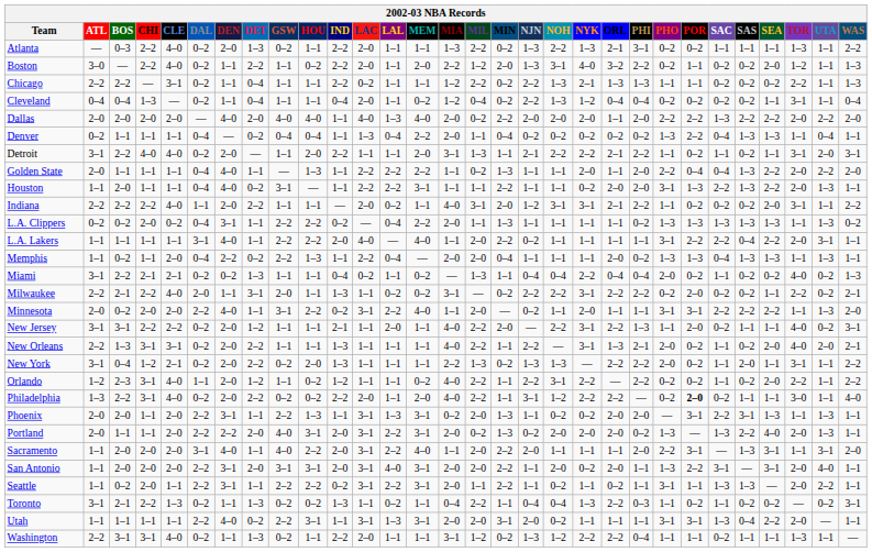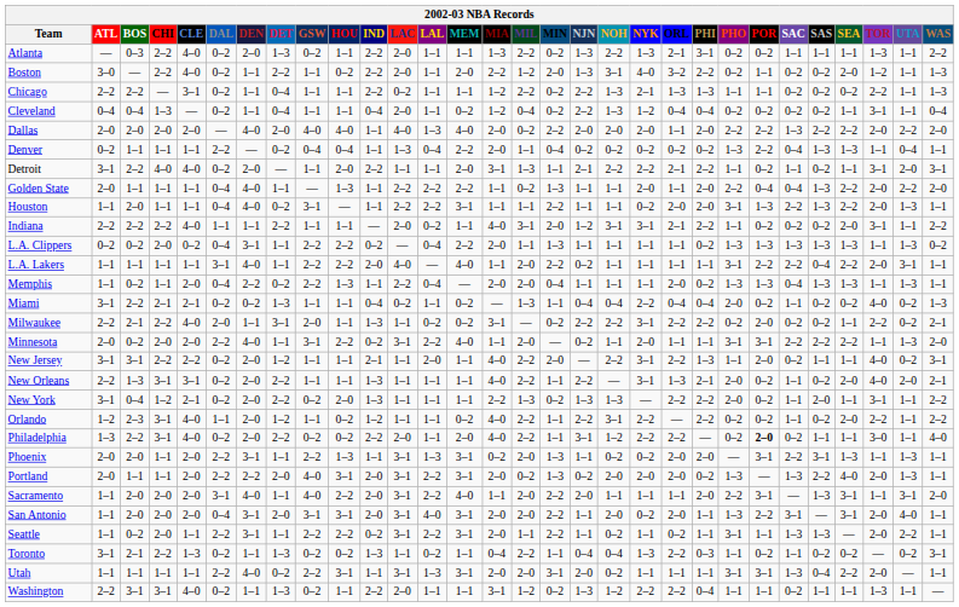Denver | DAL: 0–4 -> 2–2
Indiana | DEN: 2–0 -> 1–1
San Antonio | DAL: 2–2 -> 0–4
